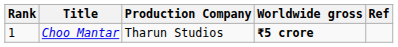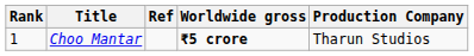columns swapped: Production Company <-> Ref
